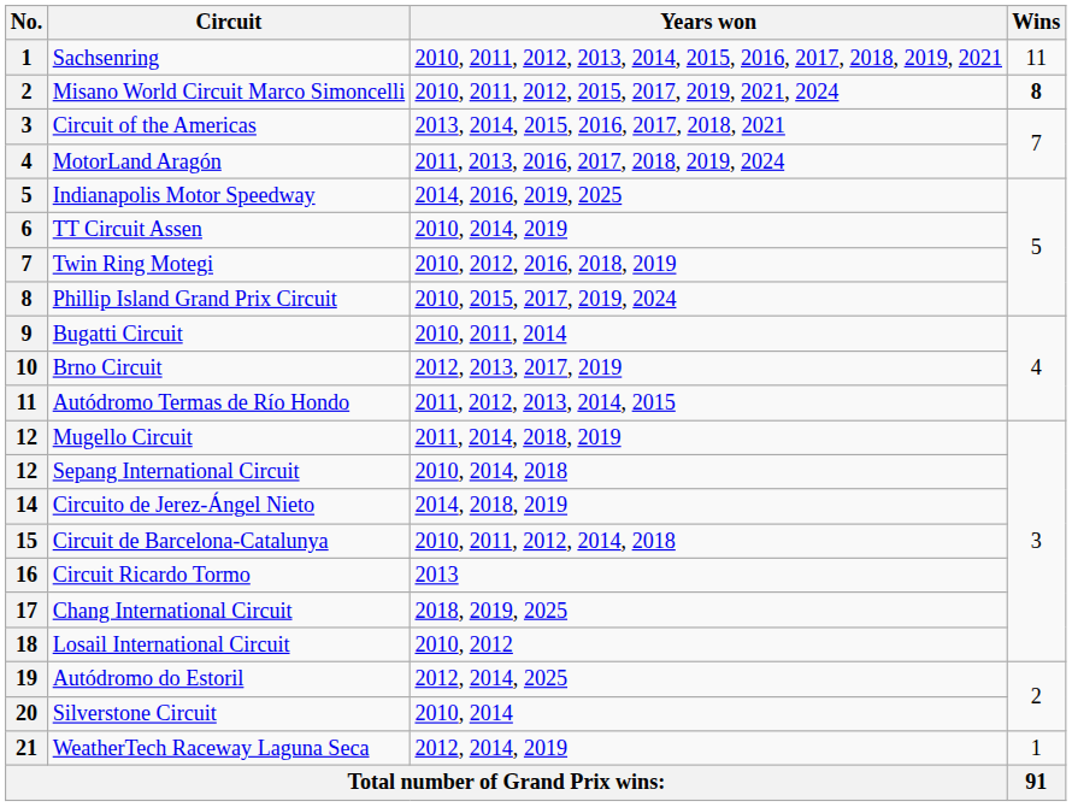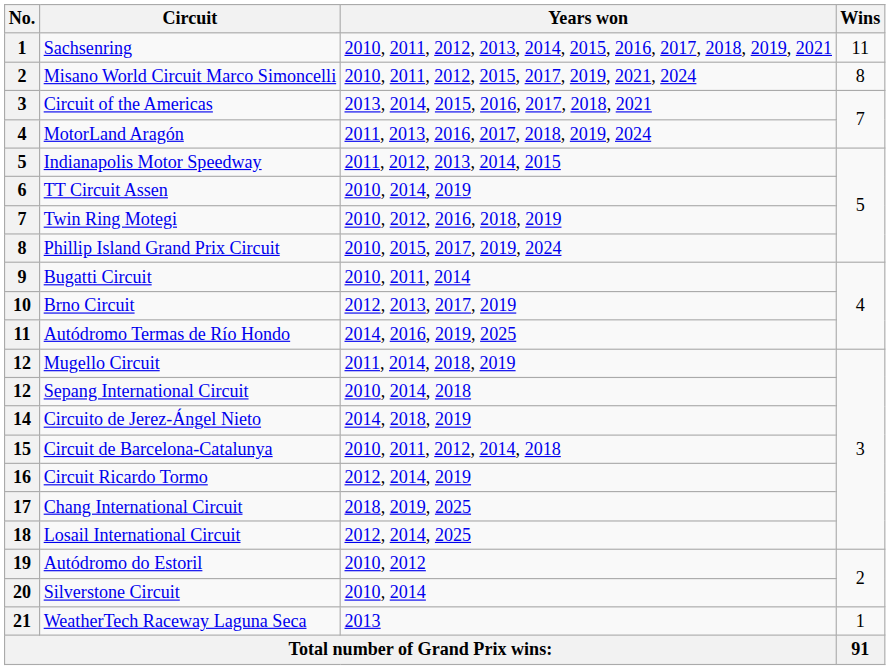Misano World Circuit Marco Simoncelli | Wins: bold -> normal
Indianapolis Motor Speedway | Years won: 2014, 2016, 2019, 2025 -> 2011, 2012, 2013, 2014, 2015
Autódromo Termas de Río Hondo | Years won: 2011, 2012, 2013, 2014, 2015 -> 2014, 2016, 2019, 2025
Circuit Ricardo Tormo | Years won: 2013 -> 2012, 2014, 2019
Losail International Circuit | Years won: 2010, 2012 -> 2012, 2014, 2025
Autódromo do Estoril | Years won: 2012, 2014, 2025 -> 2010, 2012
WeatherTech Raceway Laguna Seca | Years won: 2012, 2014, 2019 -> 2013
